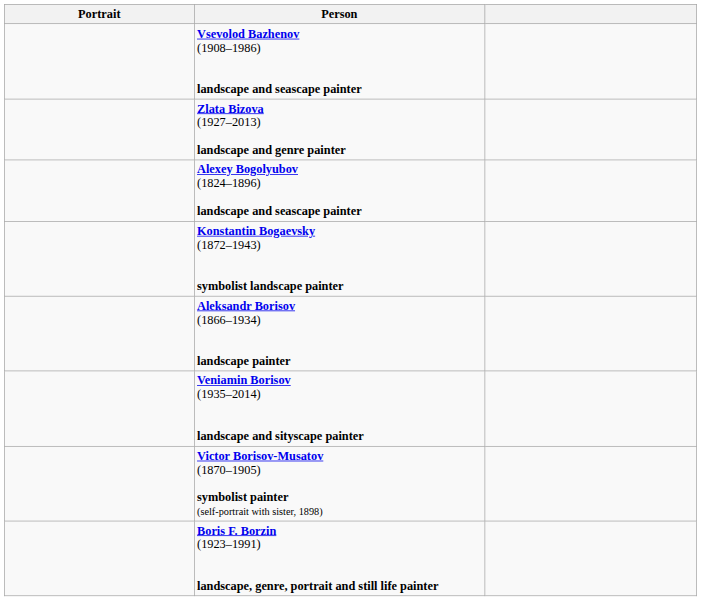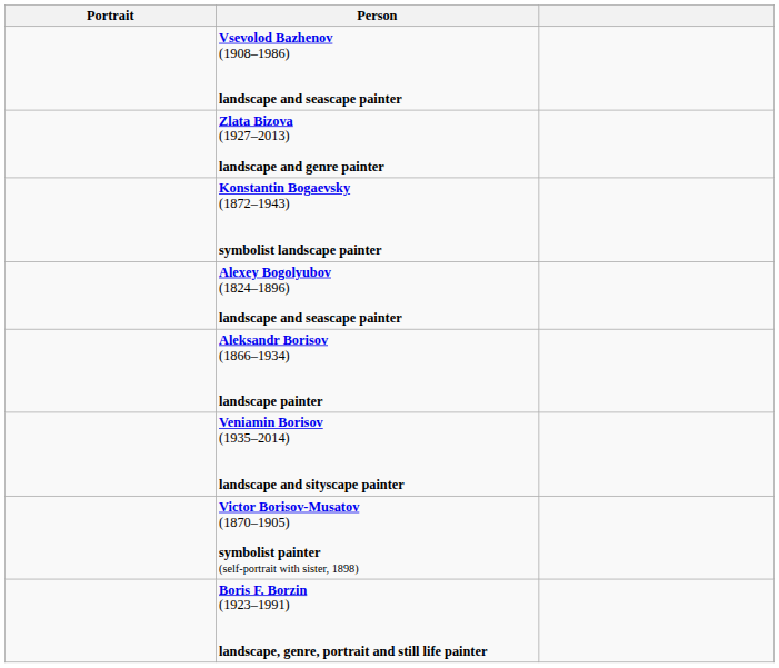rows swapped: Konstantin Bogaevsky (1872–1943) symbolist landscape painter <-> Alexey Bogolyubov (1824–1896) landscape and seascape painter
